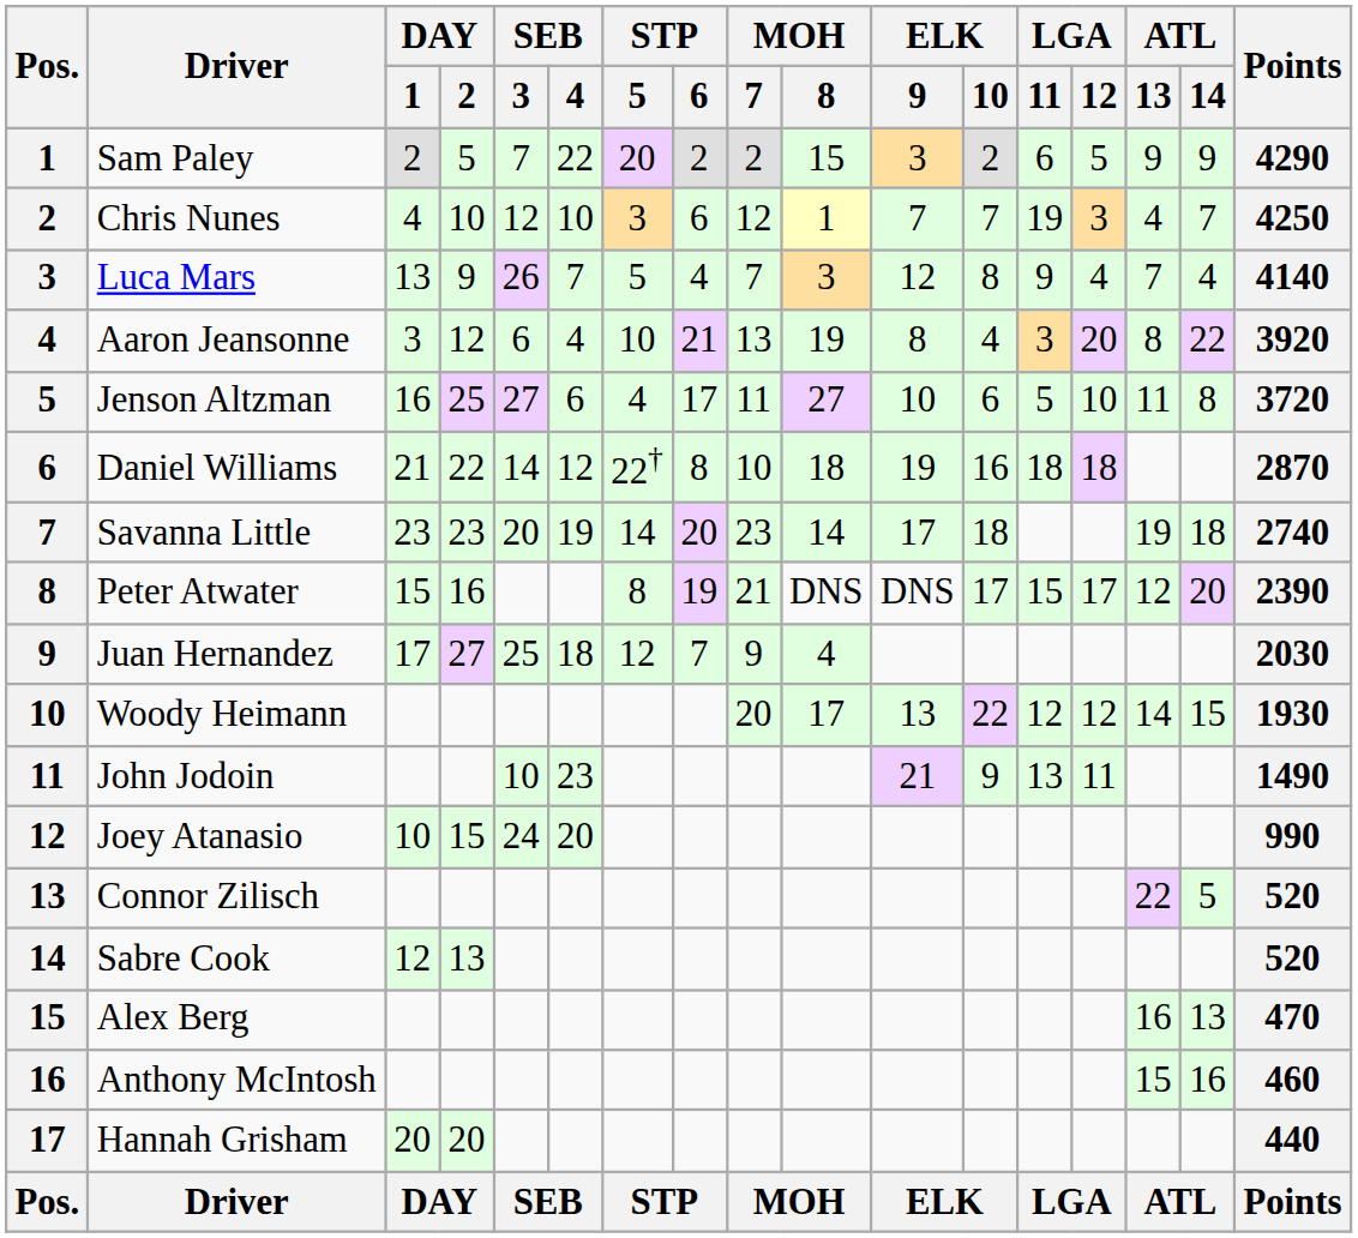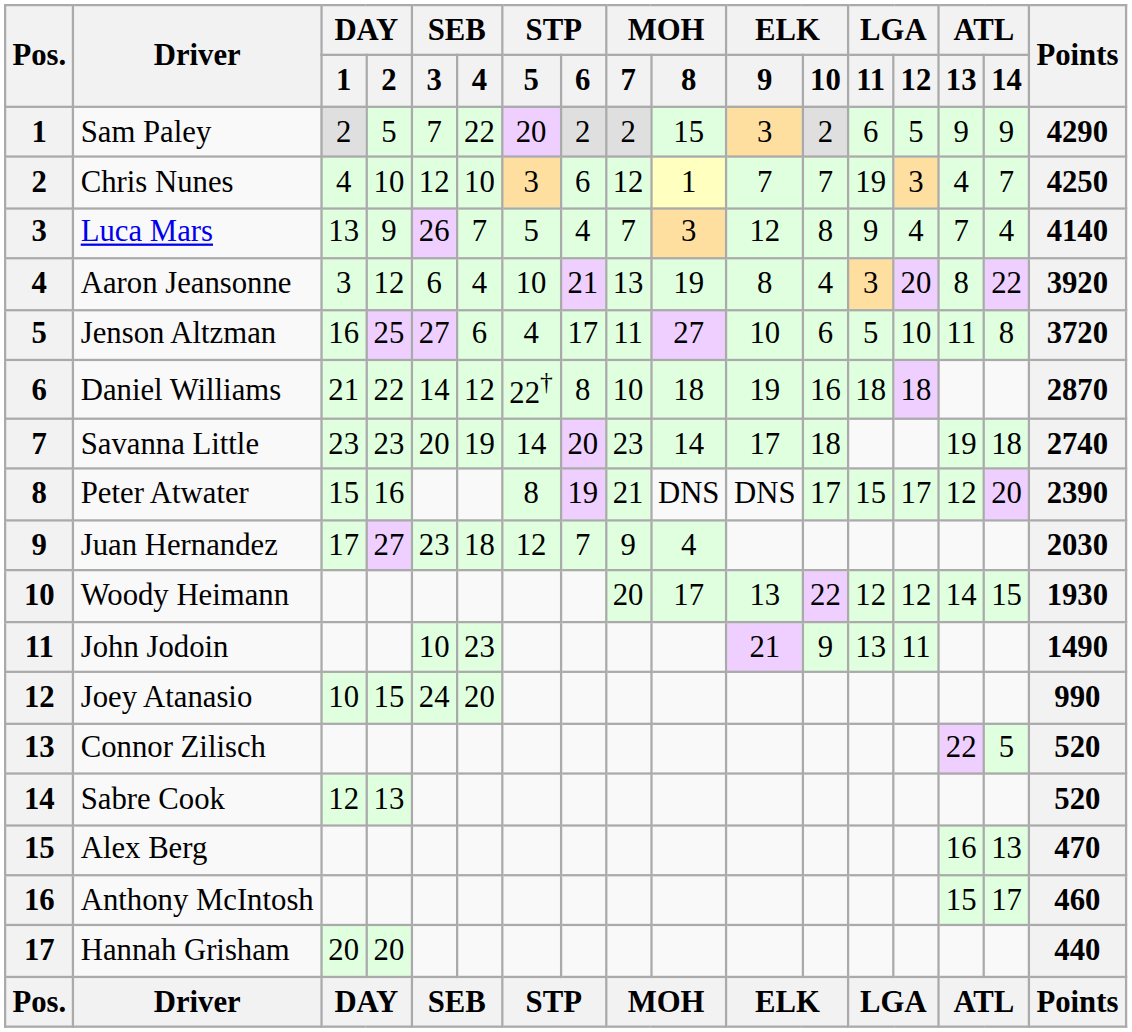Juan Hernandez | SEB / 3: 25 -> 23
Anthony McIntosh | ATL / 14: 16 -> 17
